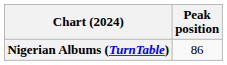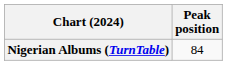Nigerian Albums (TurnTable) | Peak position: 86 -> 84
